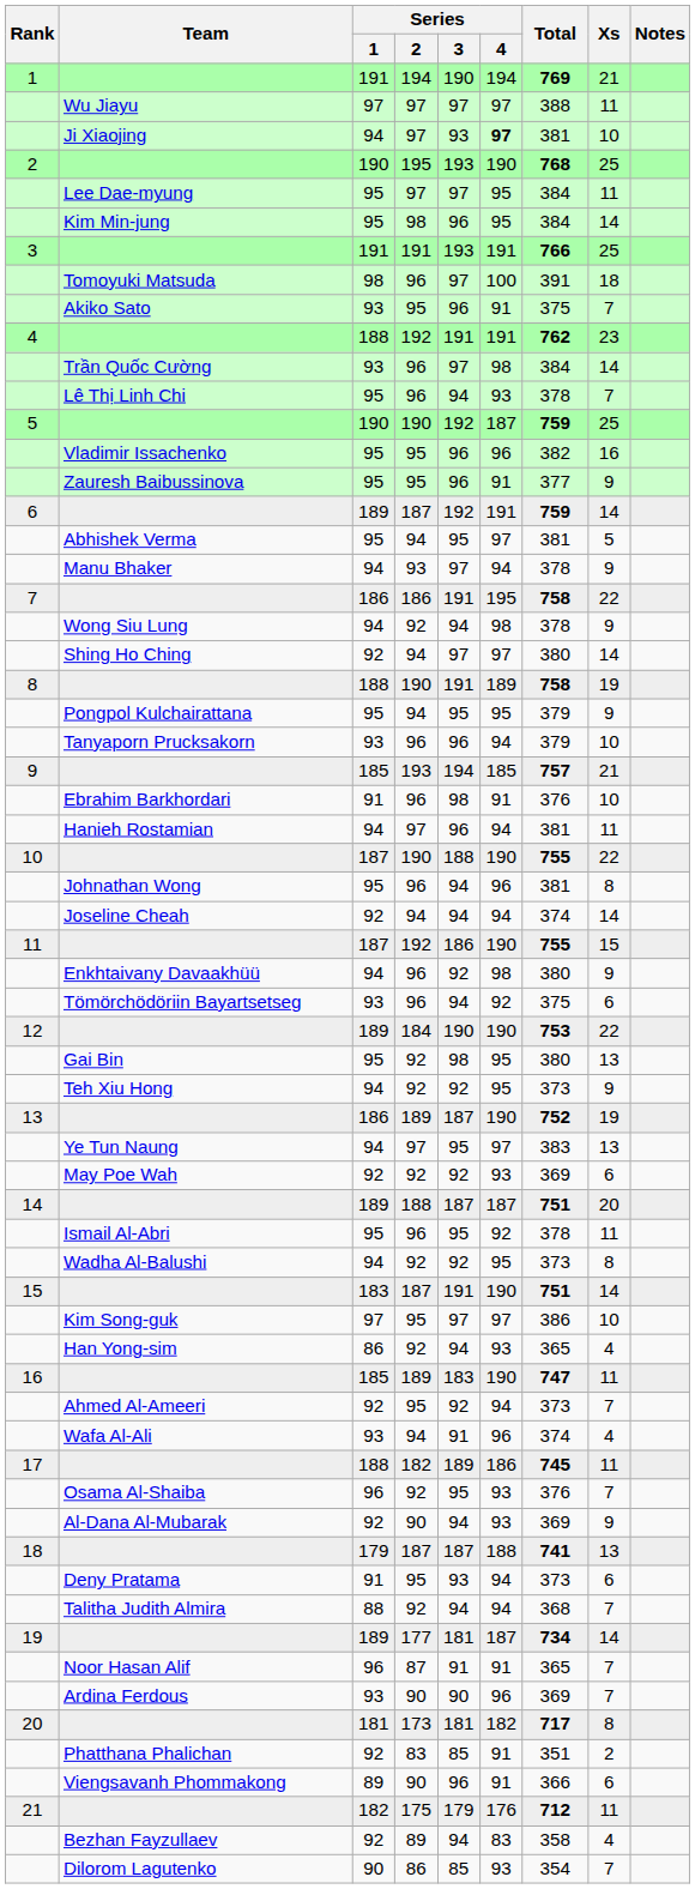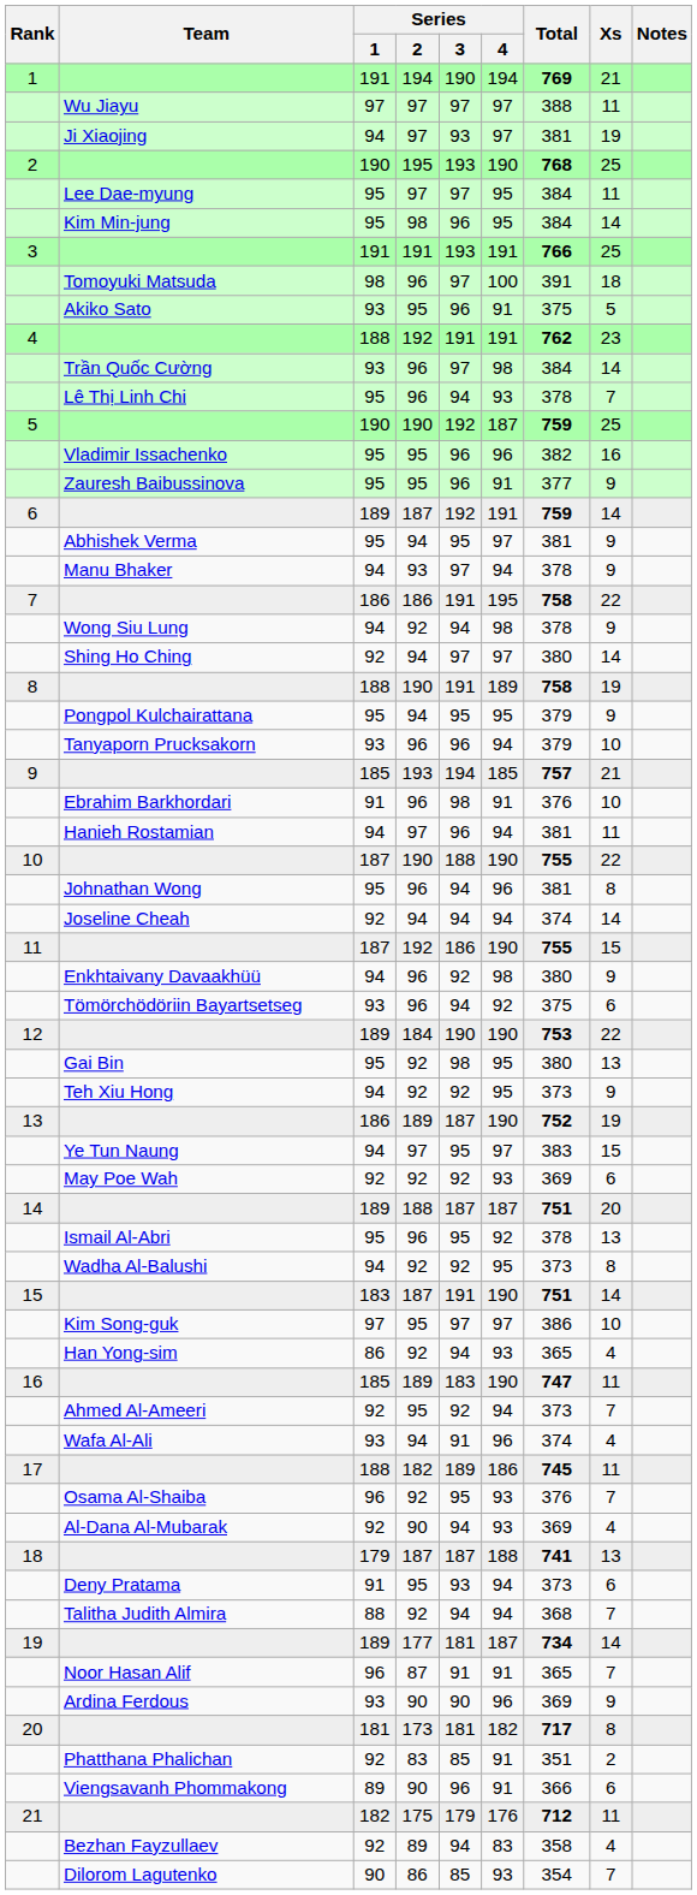Ji Xiaojing | Series / 4: bold -> normal
Ji Xiaojing | Xs: 10 -> 19
Akiko Sato | Xs: 7 -> 5
Abhishek Verma | Xs: 5 -> 9
Ye Tun Naung | Xs: 13 -> 15
Ismail Al-Abri | Xs: 11 -> 13
Al-Dana Al-Mubarak | Xs: 9 -> 4
Ardina Ferdous | Xs: 7 -> 9
